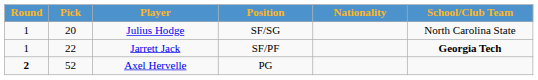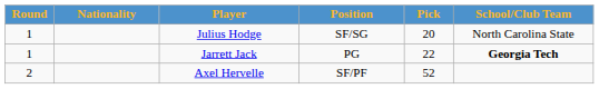columns swapped: Pick <-> Nationality
Jarrett Jack | Position: SF/PF -> PG
Axel Hervelle | Round: bold -> normal
Axel Hervelle | Position: PG -> SF/PF
